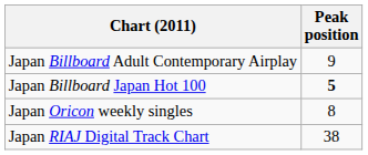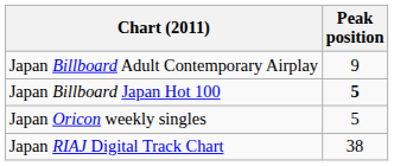Japan Oricon weekly singles | Peak position: 8 -> 5
